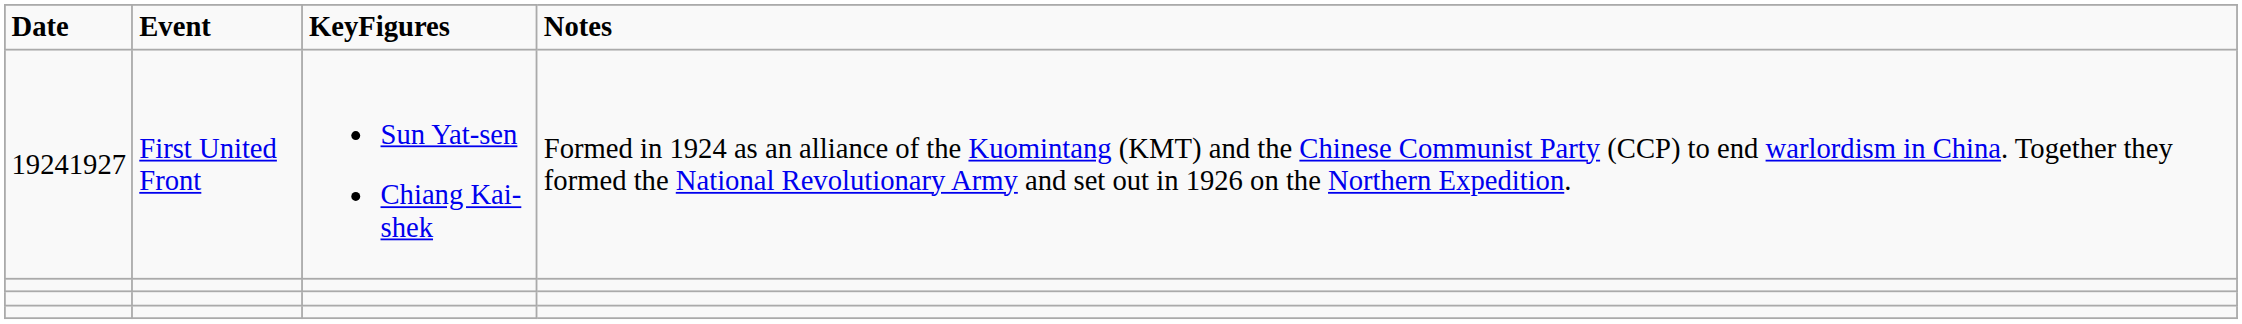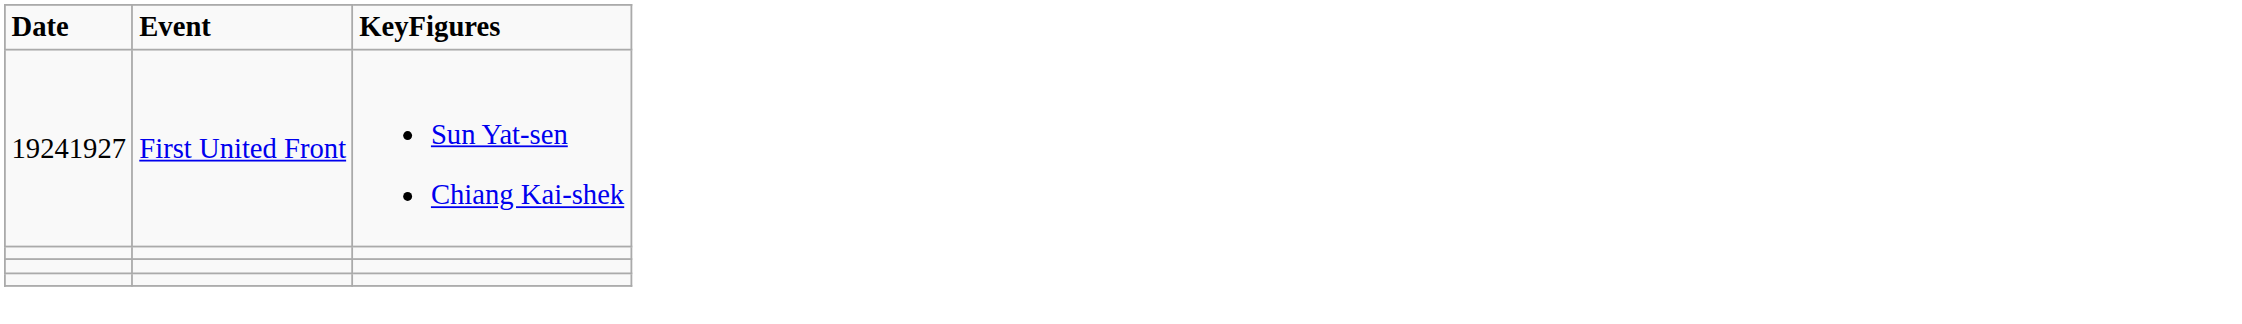- column: Notes | Formed in 1924 as an alliance of the Kuomintang (KMT) and the Chinese Communist Party (CCP) to end warlordism in China. Together they formed the National Revolutionary Army and set out in 1926 on the Northern Expedition.
